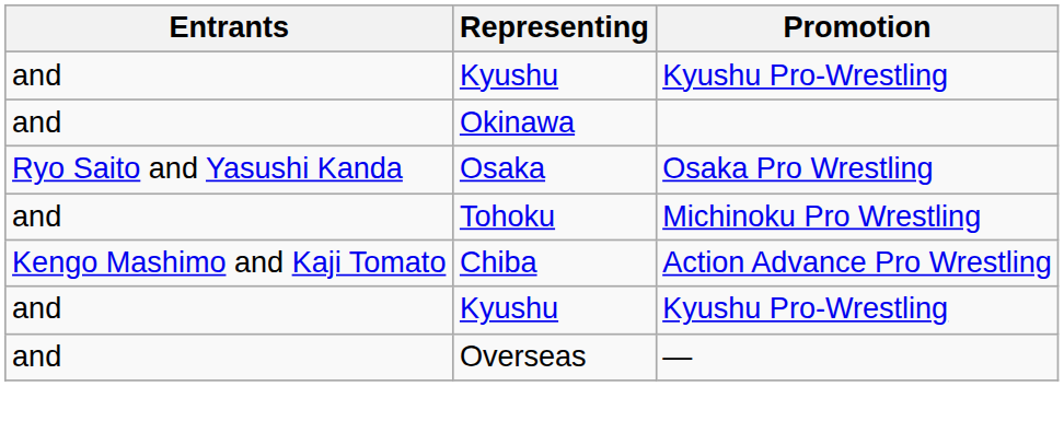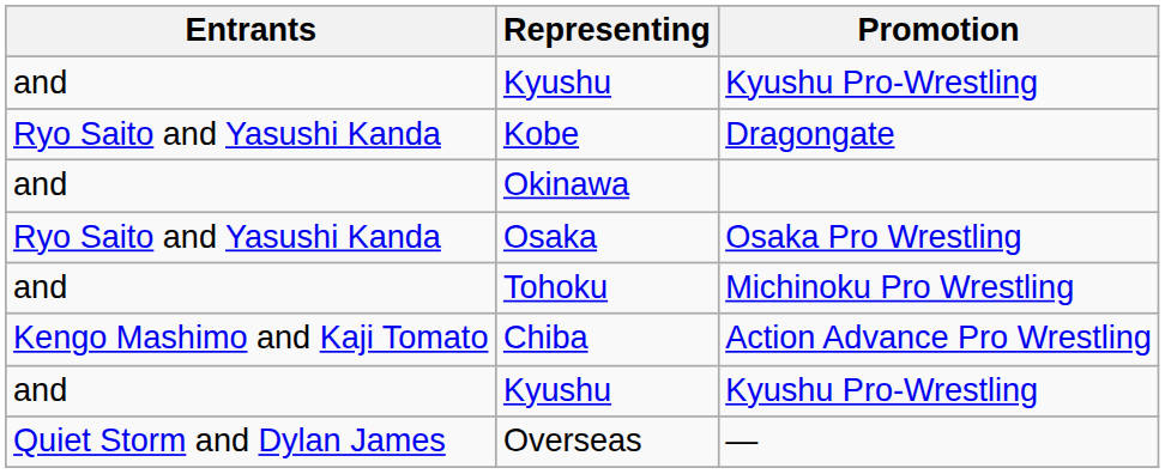+ row: Ryo Saito and Yasushi Kanda | Kobe | Dragongate
Overseas | Entrants: and -> Quiet Storm and Dylan James
